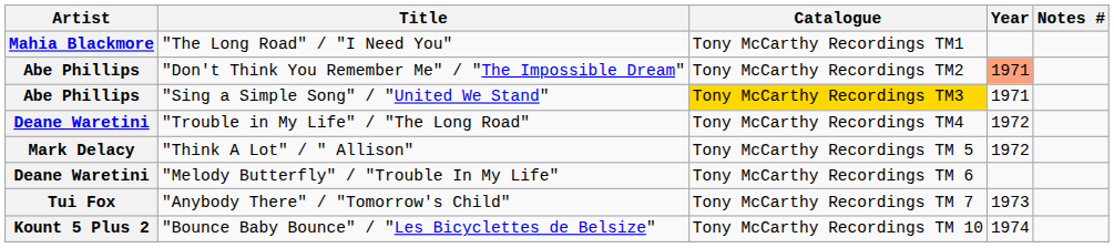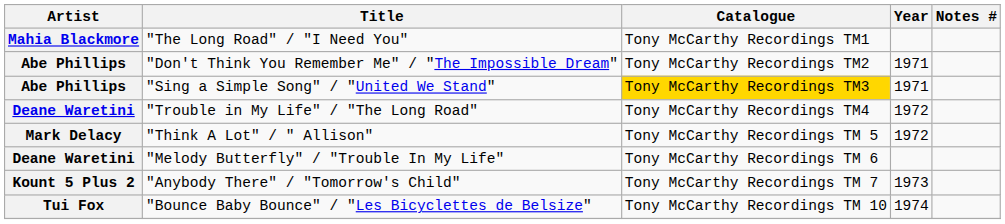"Don't Think You Remember Me" / "The Impossible Dream" | Year: lightsalmon background -> no background
"Anybody There" / "Tomorrow's Child" | Artist: Tui Fox -> Kount 5 Plus 2
"Bounce Baby Bounce" / "Les Bicyclettes de Belsize" | Artist: Kount 5 Plus 2 -> Tui Fox
